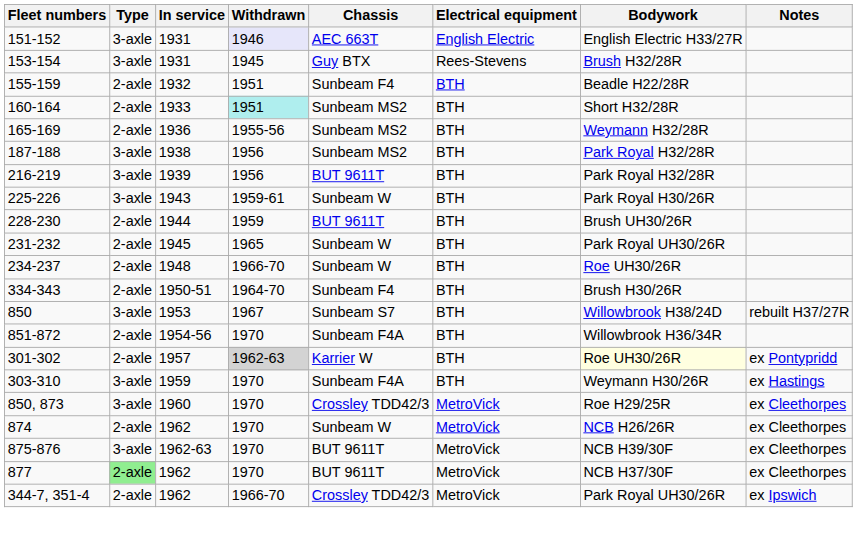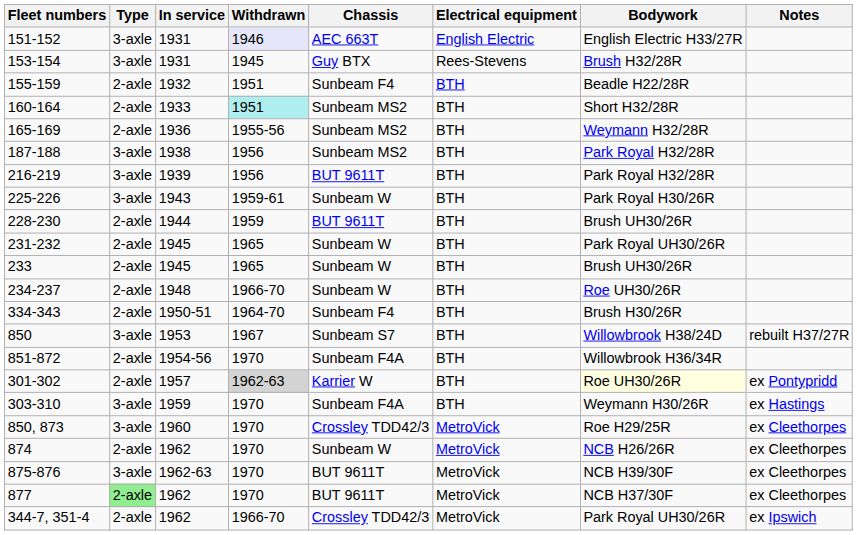+ row: 233 | 2-axle | 1945 | 1965 | Sunbeam W | BTH | Brush UH30/26R
